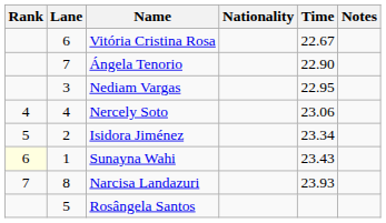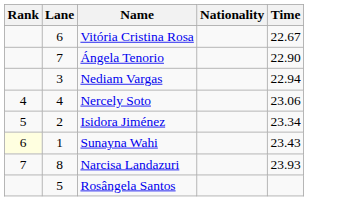- column: Notes
Nediam Vargas | Time: 22.95 -> 22.94
